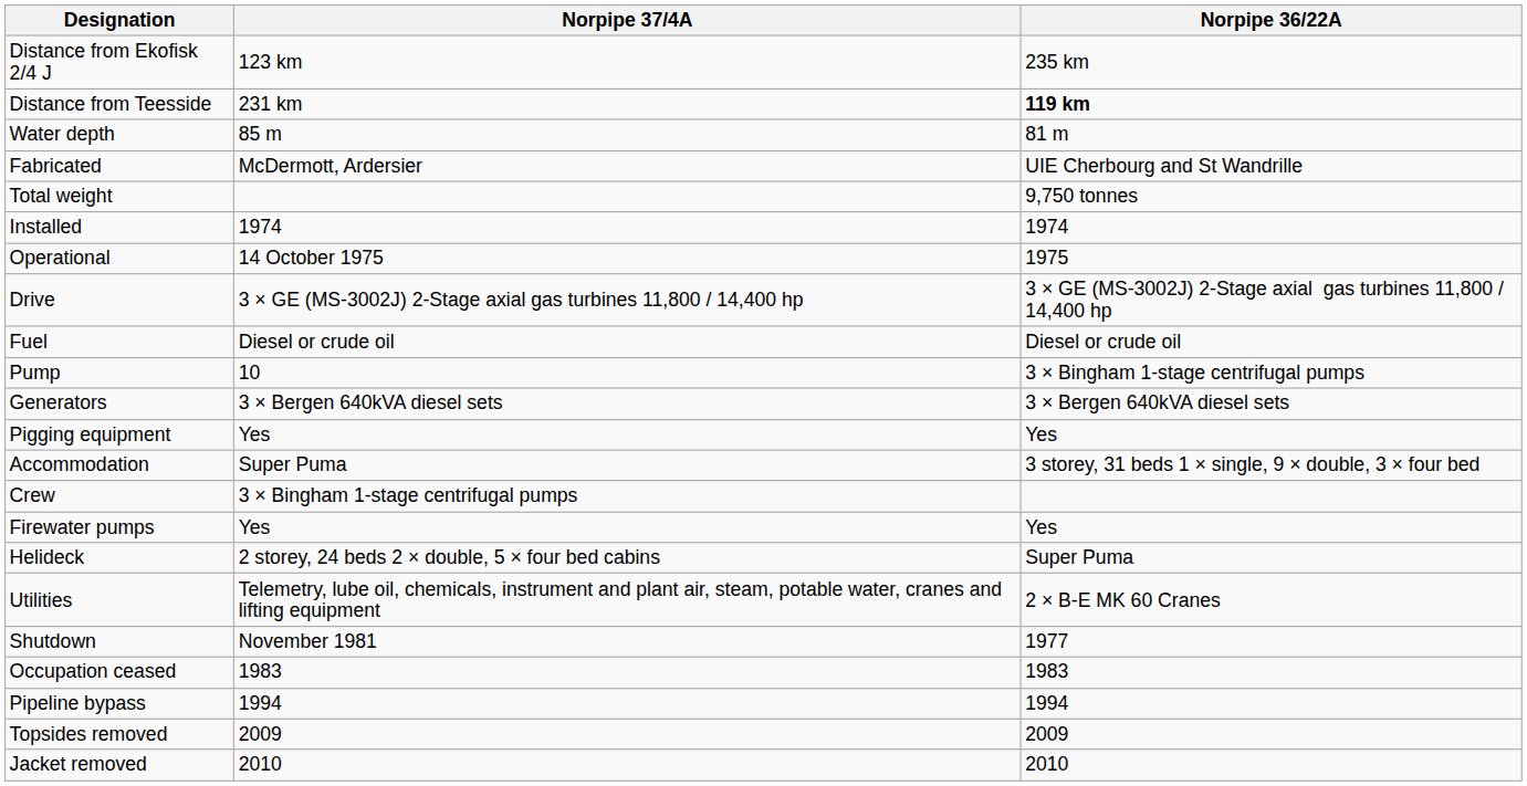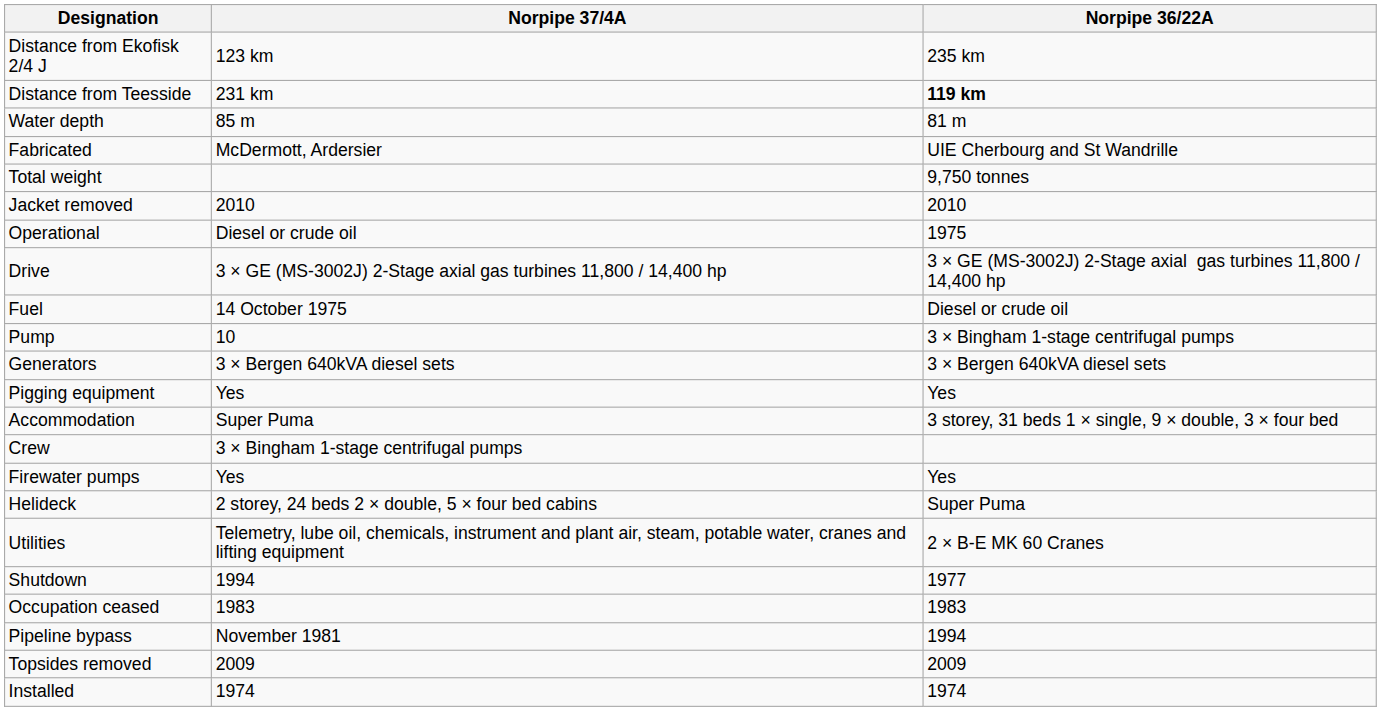rows swapped: Installed <-> Jacket removed
Operational | Norpipe 37/4A: 14 October 1975 -> Diesel or crude oil
Fuel | Norpipe 37/4A: Diesel or crude oil -> 14 October 1975
Shutdown | Norpipe 37/4A: November 1981 -> 1994
Pipeline bypass | Norpipe 37/4A: 1994 -> November 1981
